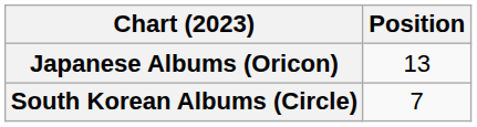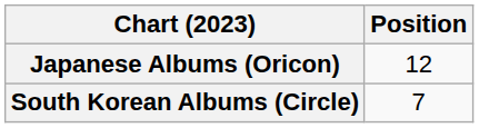Japanese Albums (Oricon) | Position: 13 -> 12
